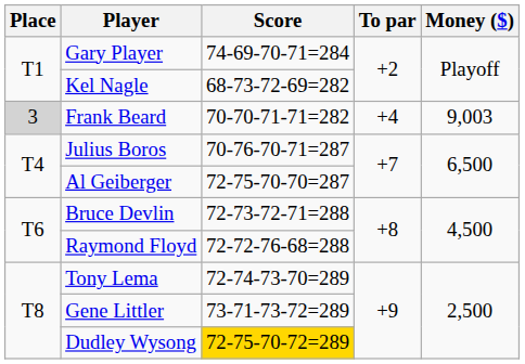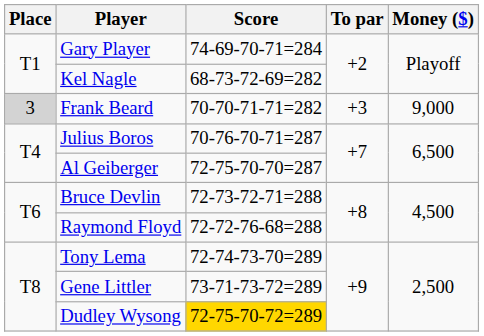Frank Beard | To par: +4 -> +3
Frank Beard | Money ($): 9,003 -> 9,000
